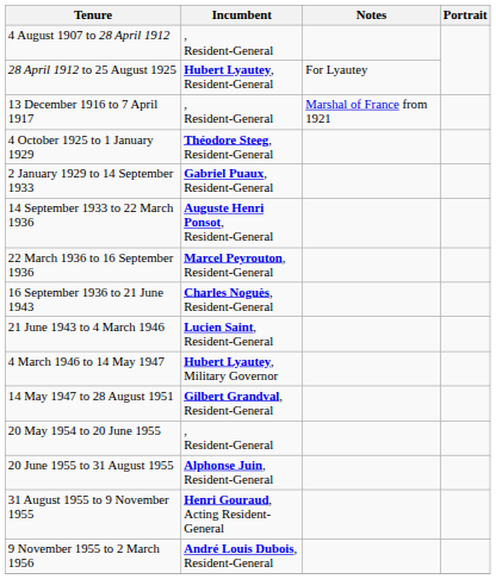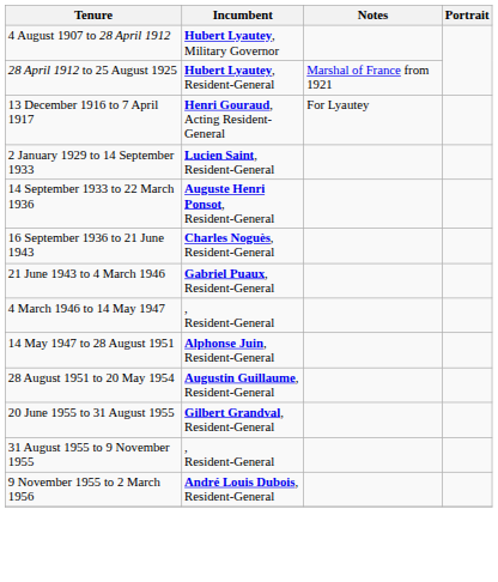4 August 1907 to 28 April 1912 | Incumbent: , Resident-General -> Hubert Lyautey, Military Governor
28 April 1912 to 25 August 1925 | Notes: For Lyautey -> Marshal of France from 1921
13 December 1916 to 7 April 1917 | Incumbent: , Resident-General -> Henri Gouraud, Acting Resident-General
13 December 1916 to 7 April 1917 | Notes: Marshal of France from 1921 -> For Lyautey
- row: 4 October 1925 to 1 January 1929 | Théodore Steeg, Resident-General
2 January 1929 to 14 September 1933 | Incumbent: Gabriel Puaux, Resident-General -> Lucien Saint, Resident-General
- row: 22 March 1936 to 16 September 1936 | Marcel Peyrouton, Resident-General
21 June 1943 to 4 March 1946 | Incumbent: Lucien Saint, Resident-General -> Gabriel Puaux, Resident-General
4 March 1946 to 14 May 1947 | Incumbent: Hubert Lyautey, Military Governor -> , Resident-General
14 May 1947 to 28 August 1951 | Incumbent: Gilbert Grandval, Resident-General -> Alphonse Juin, Resident-General
+ row: 28 August 1951 to 20 May 1954 | Augustin Guillaume, Resident-General
- row: 20 May 1954 to 20 June 1955 | , Resident-General
20 June 1955 to 31 August 1955 | Incumbent: Alphonse Juin, Resident-General -> Gilbert Grandval, Resident-General
31 August 1955 to 9 November 1955 | Incumbent: Henri Gouraud, Acting Resident-General -> , Resident-General
